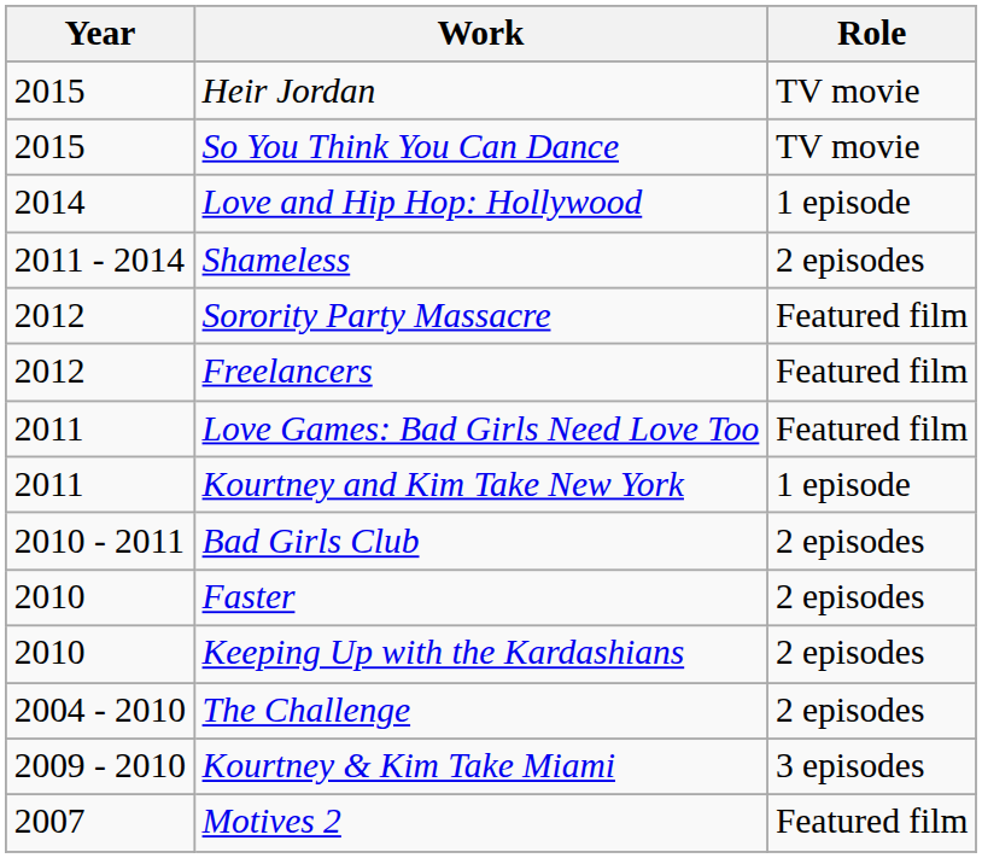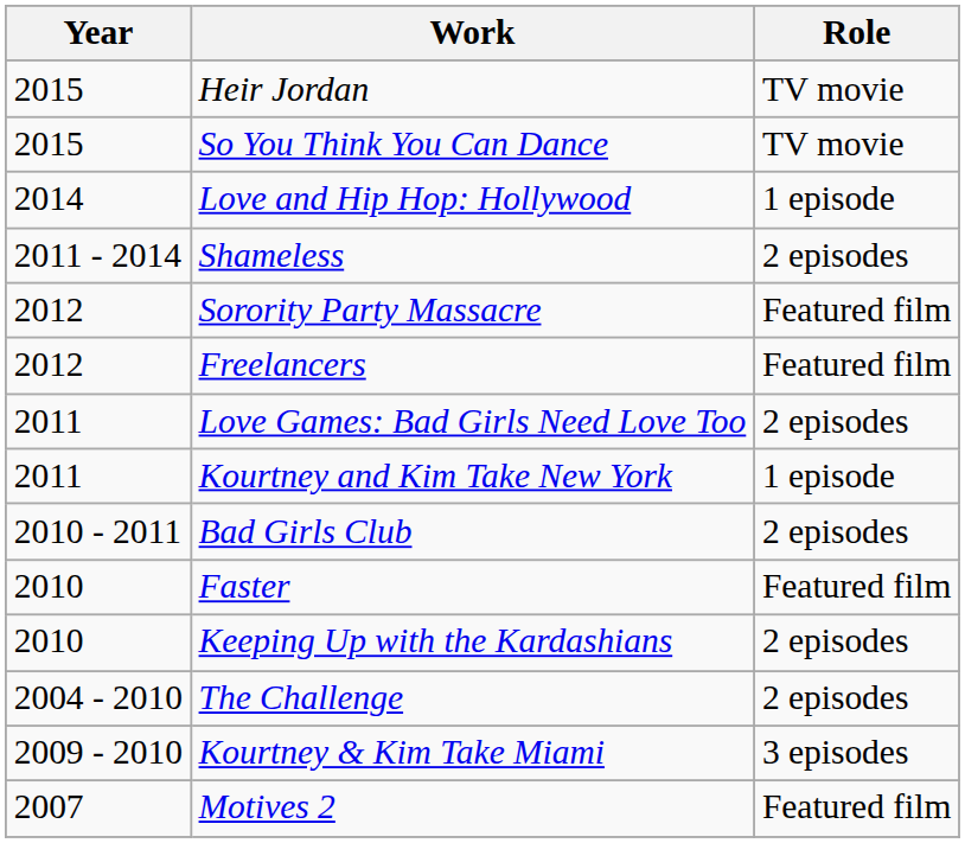Love Games: Bad Girls Need Love Too | Role: Featured film -> 2 episodes
Faster | Role: 2 episodes -> Featured film
